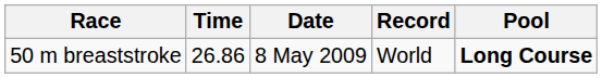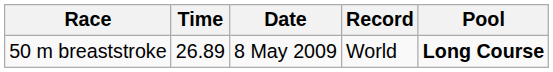50 m breaststroke | Time: 26.86 -> 26.89
